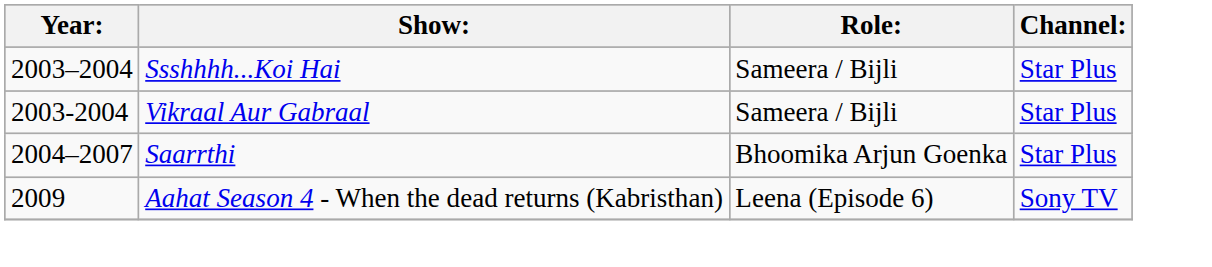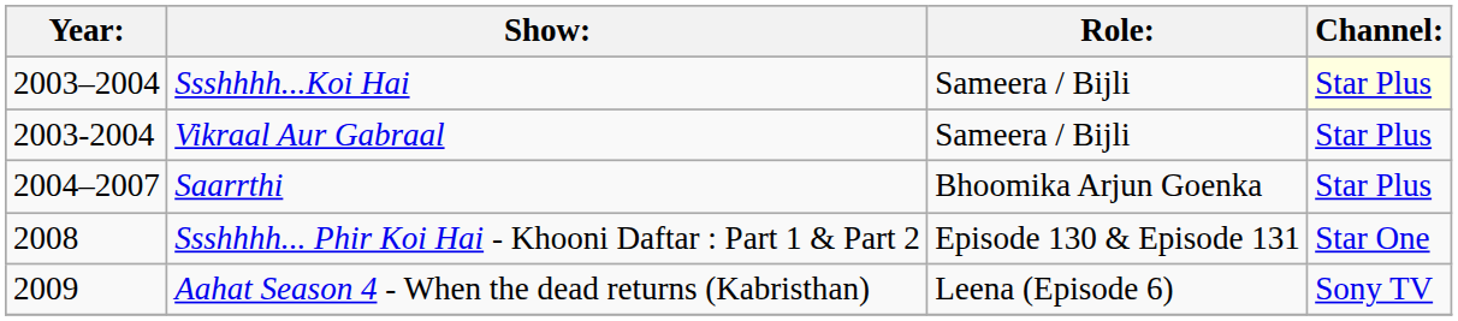Ssshhhh...Koi Hai | Channel:: no background -> lightyellow background
+ row: 2008 | Ssshhhh... Phir Koi Hai - Khooni Daftar : Part 1 & Part 2 | Episode 130 & Episode 131 | Star One
